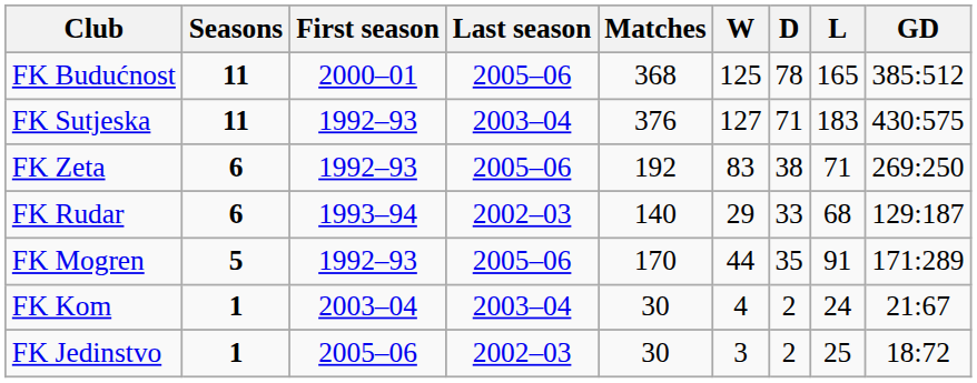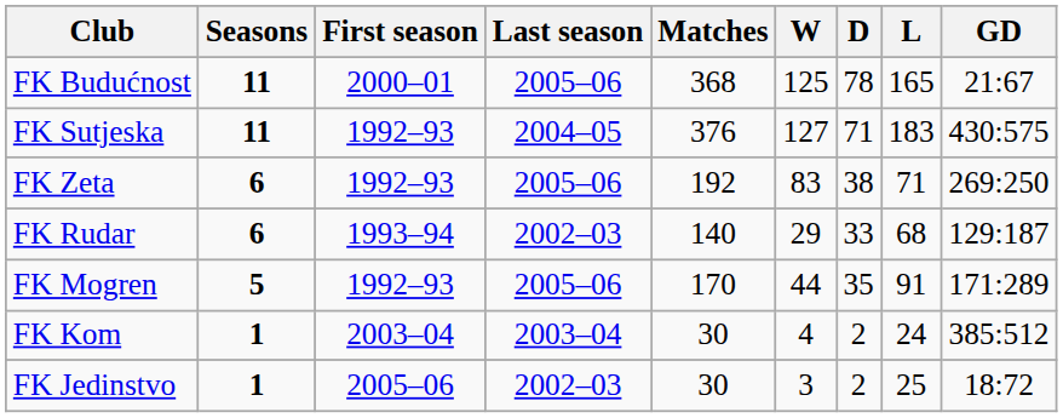FK Budućnost | GD: 385:512 -> 21:67
FK Sutjeska | Last season: 2003–04 -> 2004–05
FK Kom | GD: 21:67 -> 385:512
